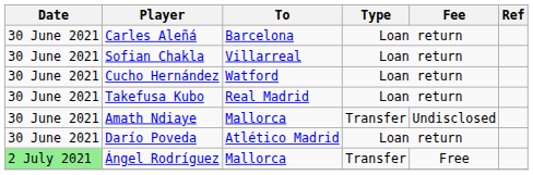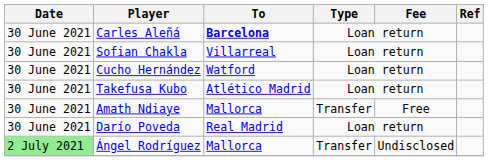Carles Aleñá | To: normal -> bold
Takefusa Kubo | To: Real Madrid -> Atlético Madrid
Amath Ndiaye | Fee: Undisclosed -> Free
Darío Poveda | To: Atlético Madrid -> Real Madrid
Ángel Rodríguez | Fee: Free -> Undisclosed
